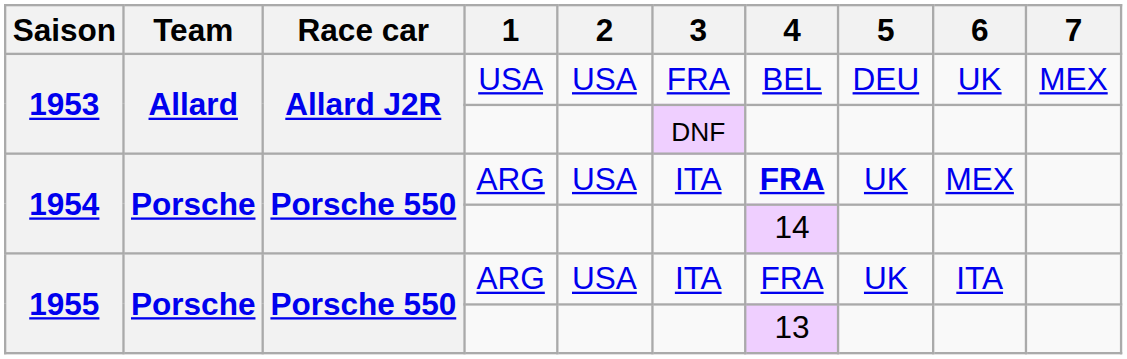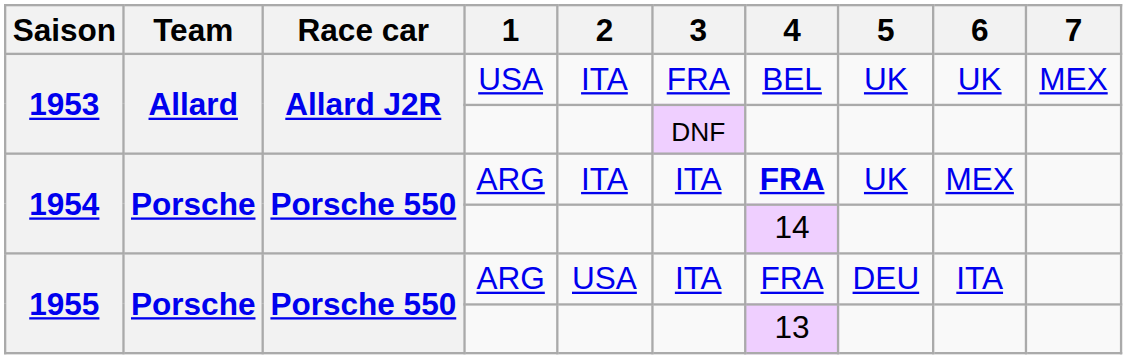1953 / USA | 2: USA -> ITA
1953 / USA | 5: DEU -> UK
1954 / ARG | 2: USA -> ITA
1955 / ARG | 5: UK -> DEU
